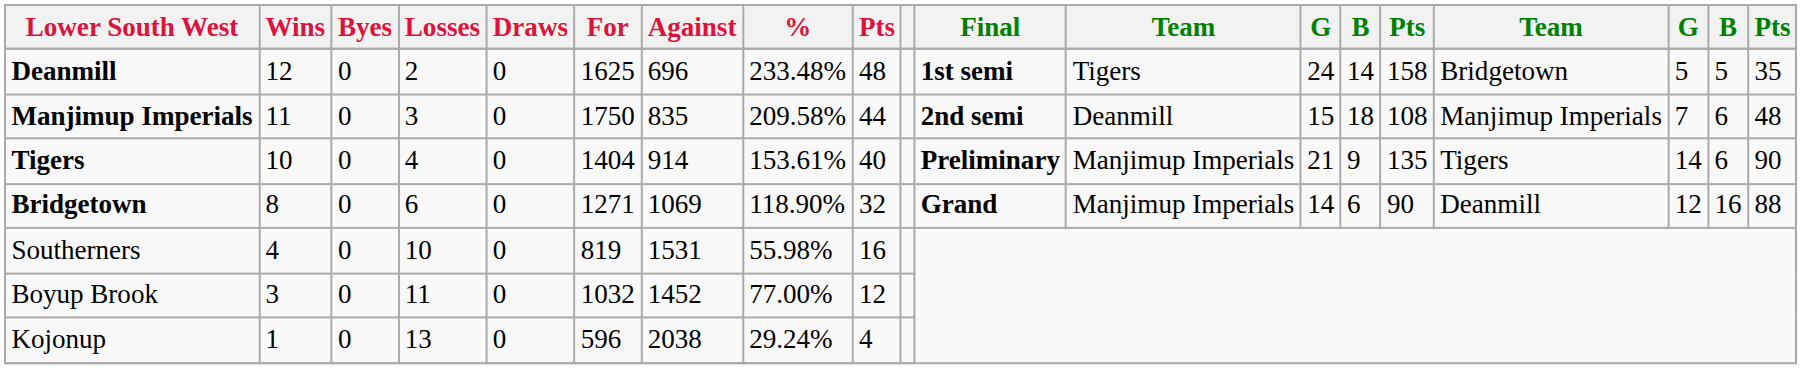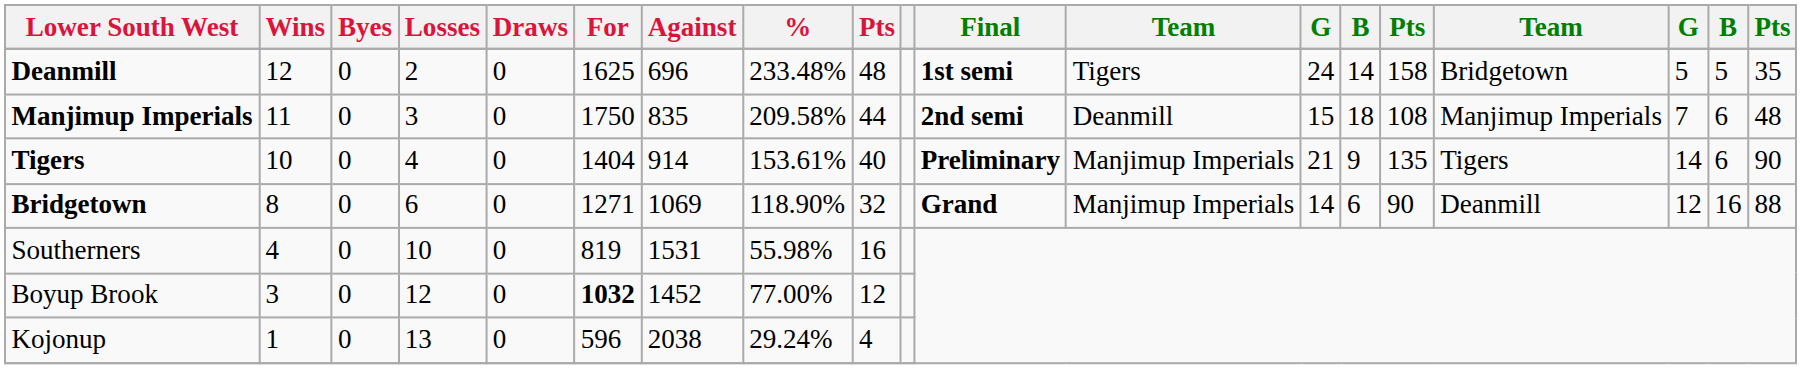Boyup Brook | Losses: 11 -> 12
Boyup Brook | For: normal -> bold
